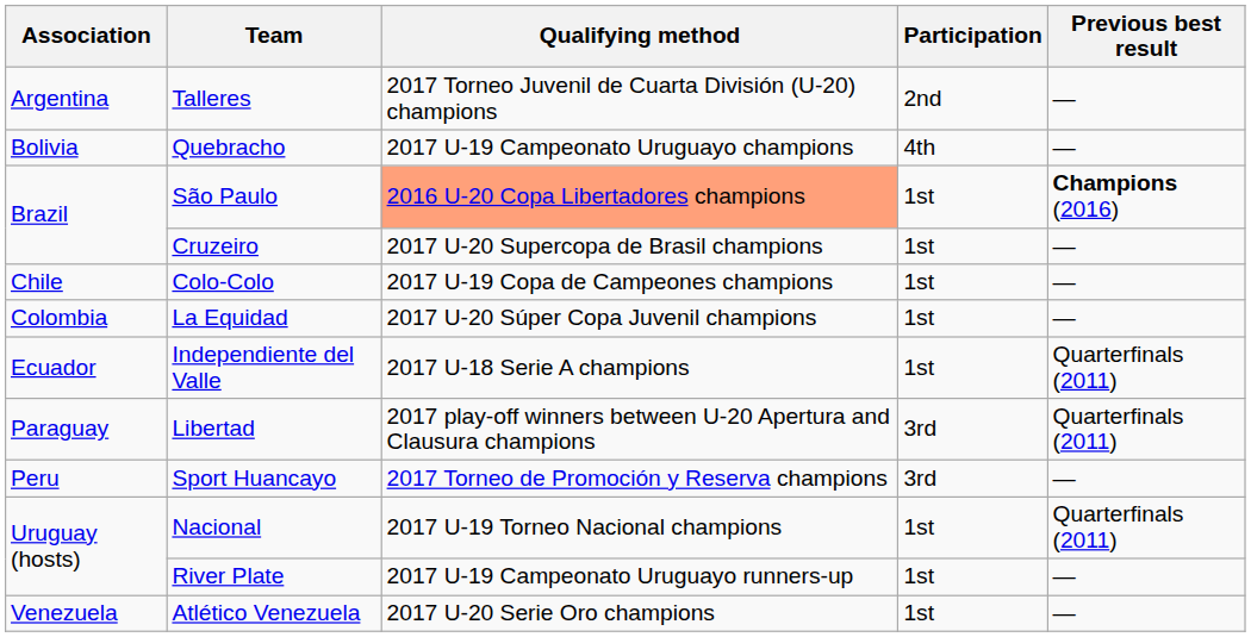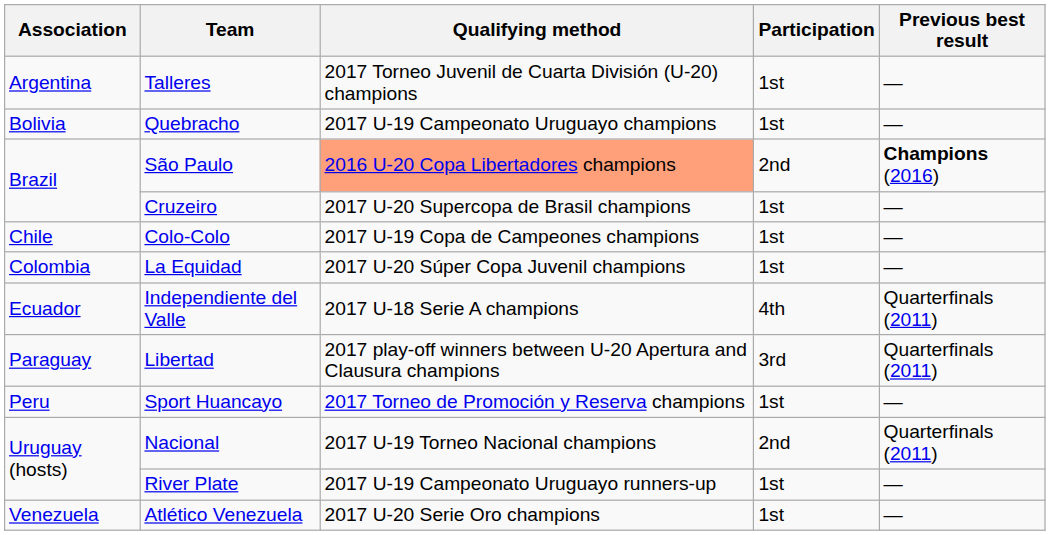Talleres | Participation: 2nd -> 1st
Quebracho | Participation: 4th -> 1st
São Paulo | Participation: 1st -> 2nd
Independiente del Valle | Participation: 1st -> 4th
Sport Huancayo | Participation: 3rd -> 1st
Nacional | Participation: 1st -> 2nd
